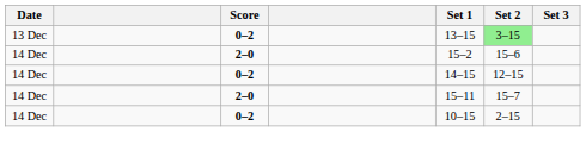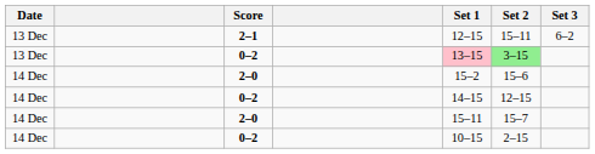+ row: 13 Dec | 2–1 | 12–15 | 15–11 | 6–2
13 Dec / 0–2 | Set 1: no background -> pink background
